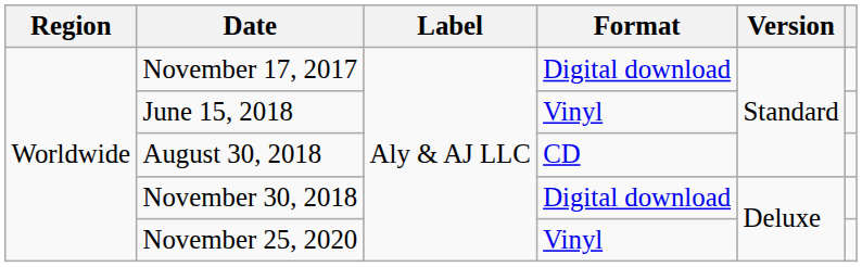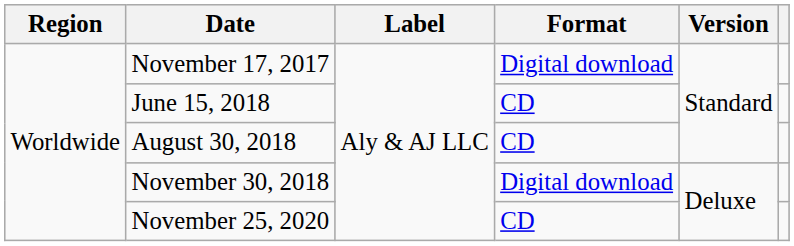June 15, 2018 | Format: Vinyl -> CD
November 25, 2020 | Format: Vinyl -> CD
